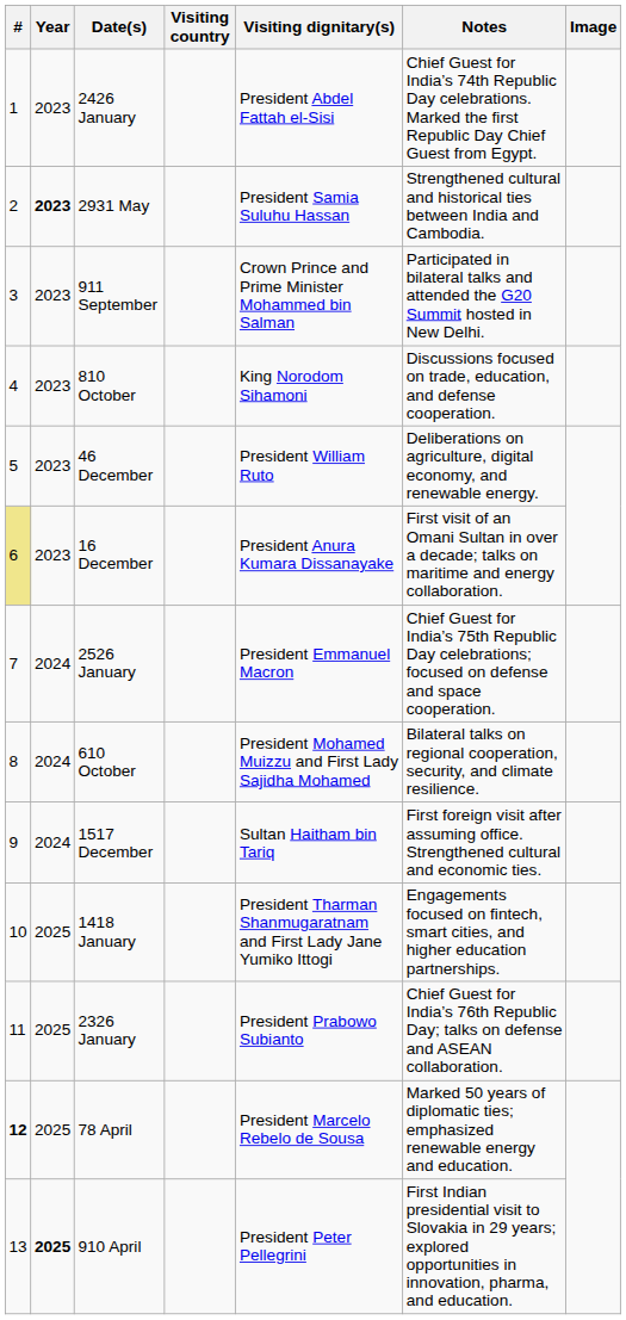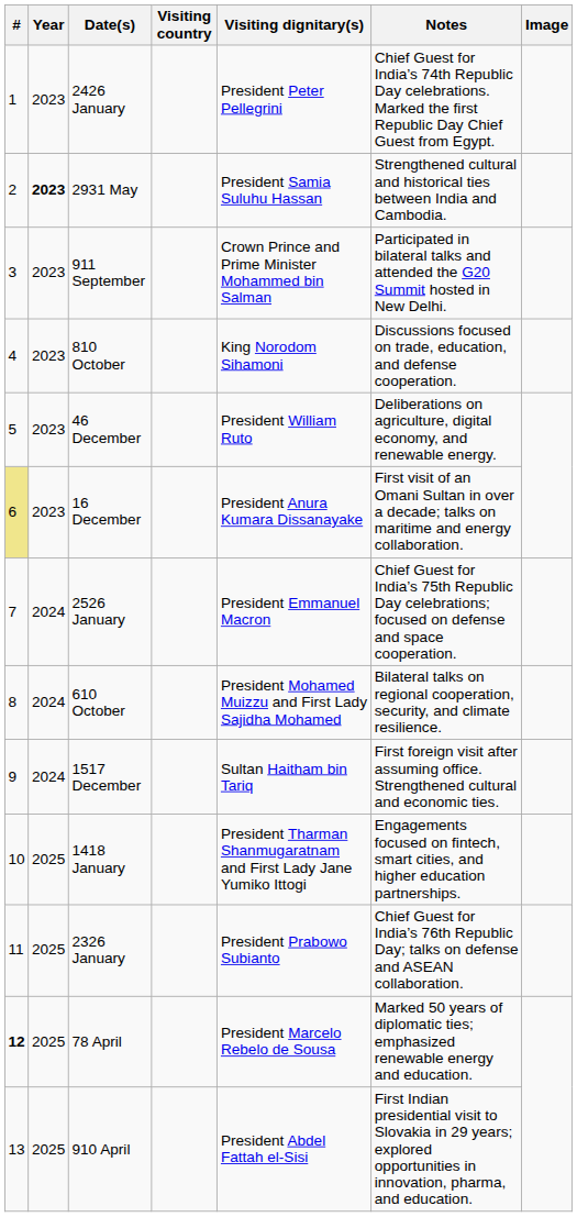2426 January | Visiting dignitary(s): President Abdel Fattah el-Sisi -> President Peter Pellegrini
910 April | Year: bold -> normal
910 April | Visiting dignitary(s): President Peter Pellegrini -> President Abdel Fattah el-Sisi
